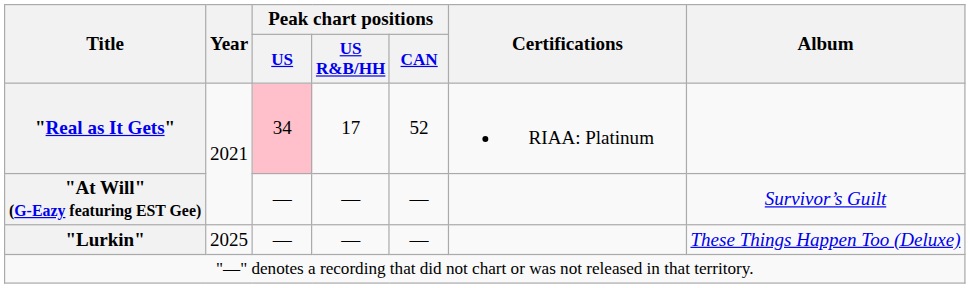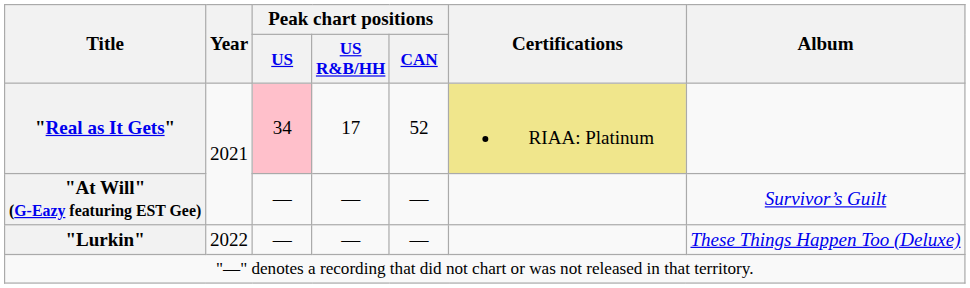"Real as It Gets" | Certifications: no background -> khaki background
"Lurkin" | Year: 2025 -> 2022
